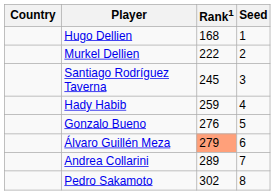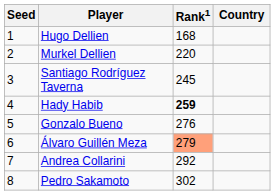columns swapped: Country <-> Seed
Murkel Dellien | Rank1: 222 -> 220
Hady Habib | Rank1: normal -> bold
Andrea Collarini | Rank1: 289 -> 292
